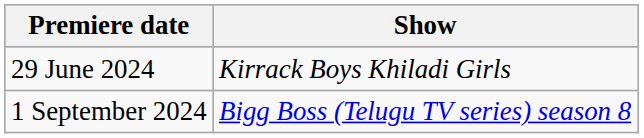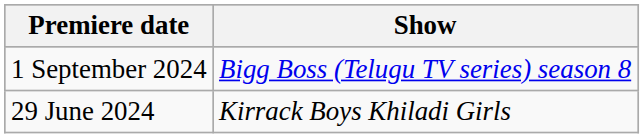rows swapped: 29 June 2024 <-> 1 September 2024
